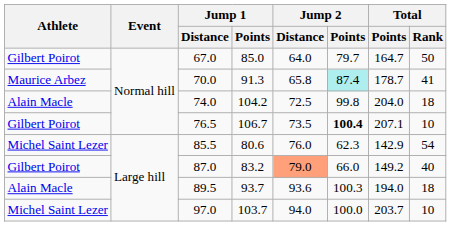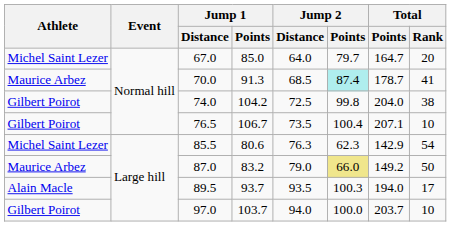67.0 | Athlete: Gilbert Poirot -> Michel Saint Lezer
67.0 | Total / Rank: 50 -> 20
70.0 | Jump 2 / Distance: 65.8 -> 68.5
74.0 | Athlete: Alain Macle -> Gilbert Poirot
74.0 | Total / Rank: 18 -> 38
76.5 | Jump 2 / Points: bold -> normal
85.5 | Jump 2 / Distance: 76.0 -> 76.3
87.0 | Athlete: Gilbert Poirot -> Maurice Arbez
87.0 | Jump 2 / Distance: lightsalmon background -> no background
87.0 | Jump 2 / Points: no background -> khaki background
87.0 | Total / Rank: 40 -> 50
89.5 | Jump 2 / Distance: 93.6 -> 93.5
89.5 | Total / Rank: 18 -> 17
97.0 | Athlete: Michel Saint Lezer -> Gilbert Poirot
